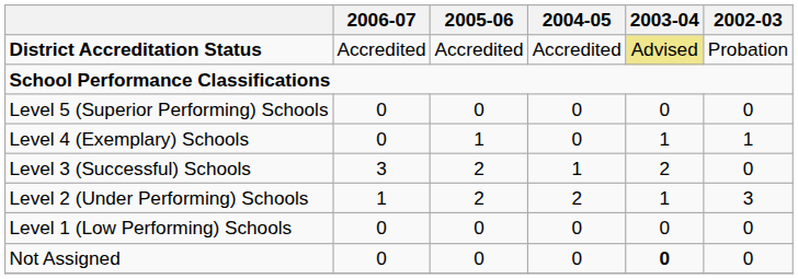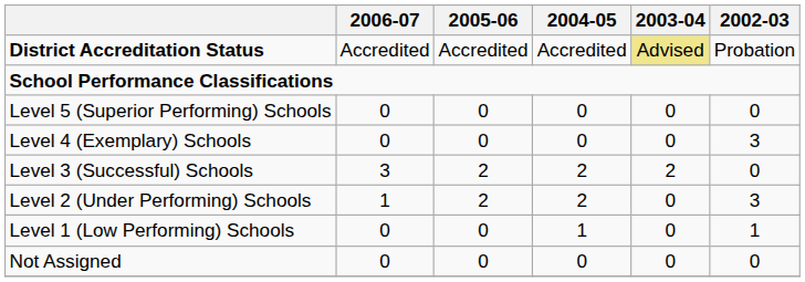Level 4 (Exemplary) Schools | 2005-06: 1 -> 0
Level 4 (Exemplary) Schools | 2003-04: 1 -> 0
Level 4 (Exemplary) Schools | 2002-03: 1 -> 3
Level 3 (Successful) Schools | 2004-05: 1 -> 2
Level 2 (Under Performing) Schools | 2003-04: 1 -> 0
Level 1 (Low Performing) Schools | 2004-05: 0 -> 1
Level 1 (Low Performing) Schools | 2002-03: 0 -> 1
Not Assigned | 2003-04: bold -> normal
